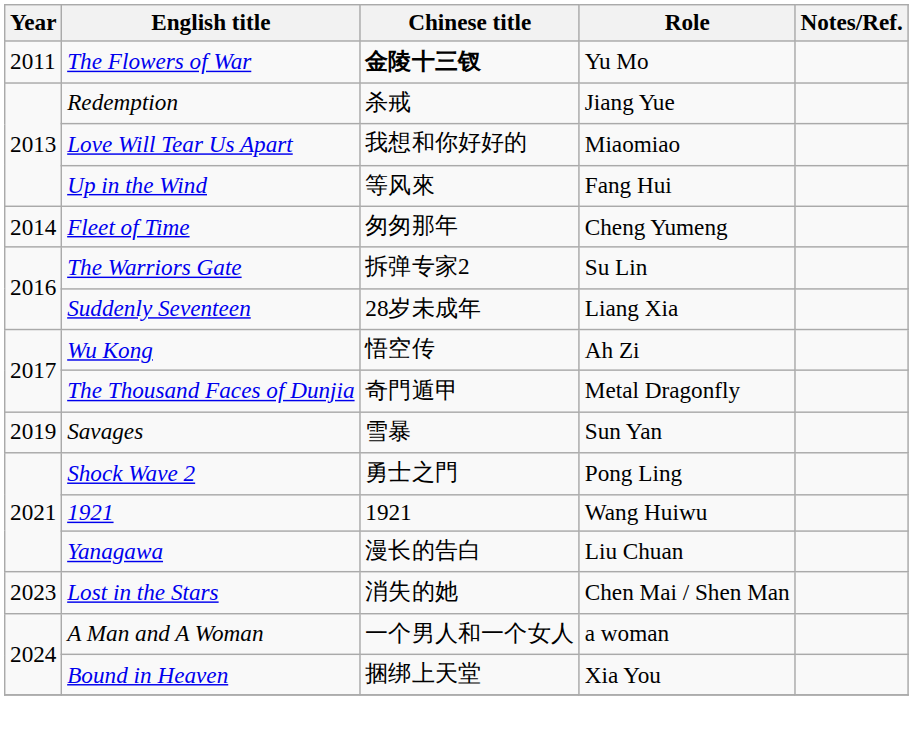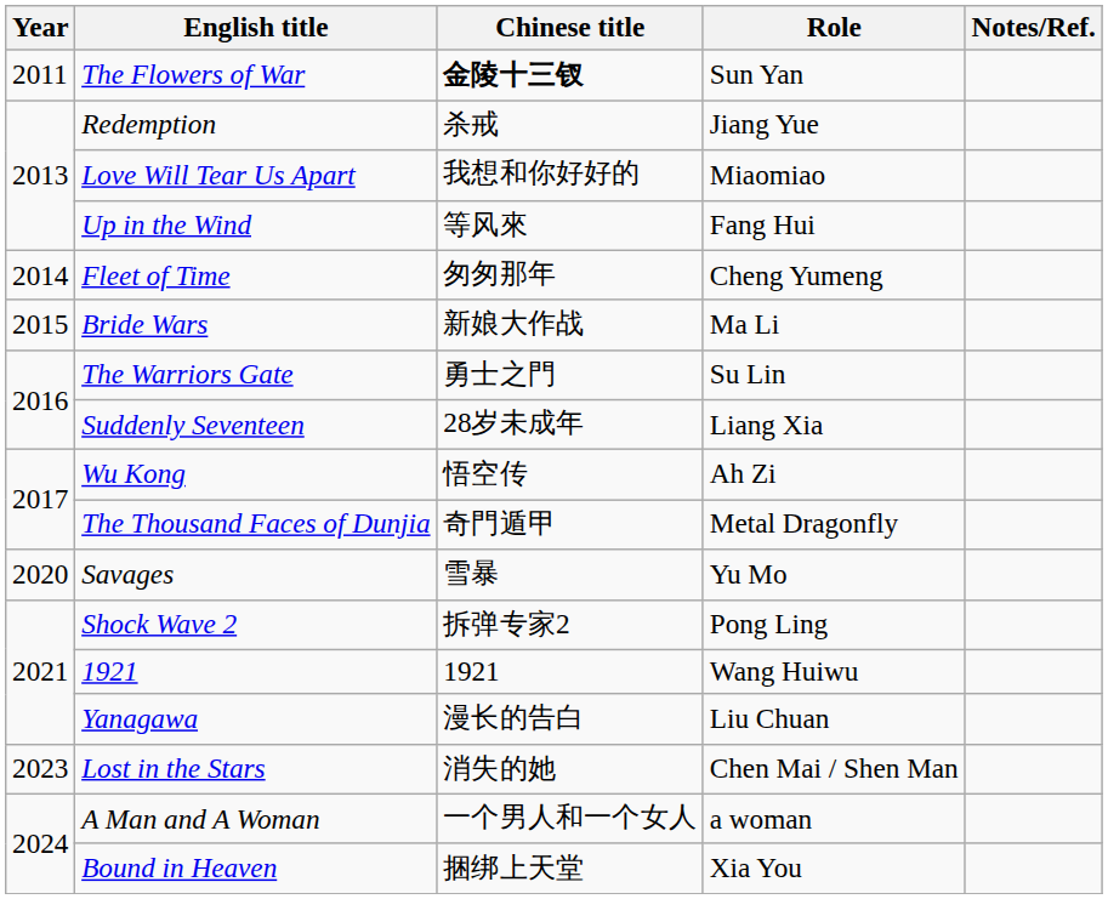The Flowers of War | Role: Yu Mo -> Sun Yan
+ row: 2015 | Bride Wars | 新娘大作战 | Ma Li
The Warriors Gate | Chinese title: 拆弹专家2 -> 勇士之門
Savages | Year: 2019 -> 2020
Savages | Role: Sun Yan -> Yu Mo
Shock Wave 2 | Chinese title: 勇士之門 -> 拆弹专家2
